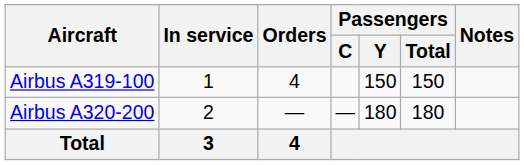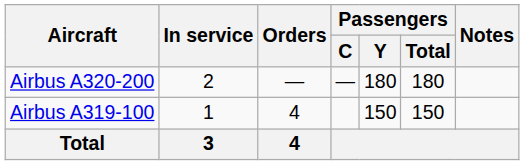rows swapped: Airbus A319-100 <-> Airbus A320-200
